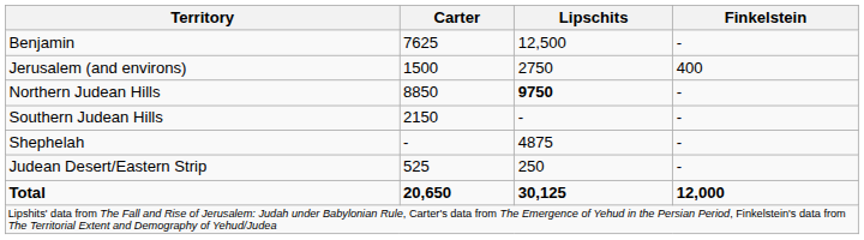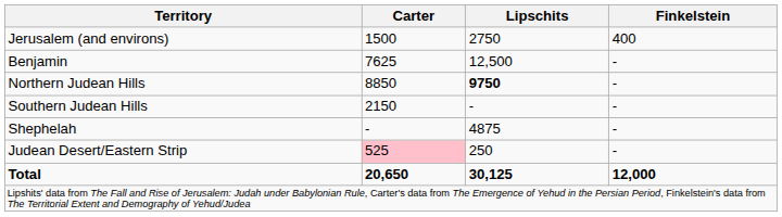rows swapped: Benjamin <-> Jerusalem (and environs)
Judean Desert/Eastern Strip | Carter: no background -> pink background
